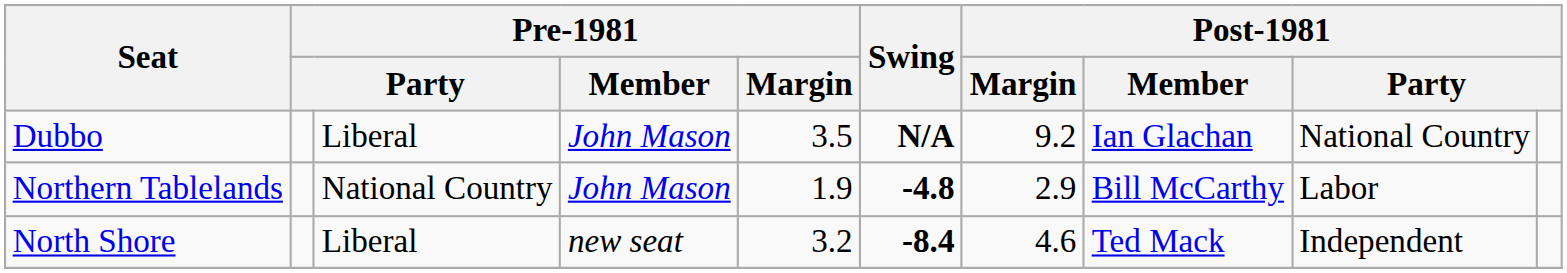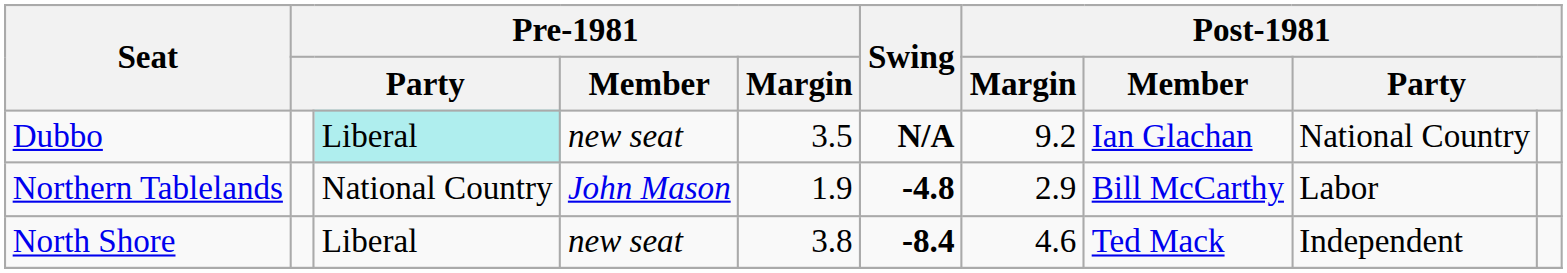Dubbo | column 3: no background -> paleturquoise background
Dubbo | Pre-1981 / Member: John Mason -> new seat
North Shore | Pre-1981 / Margin: 3.2 -> 3.8
